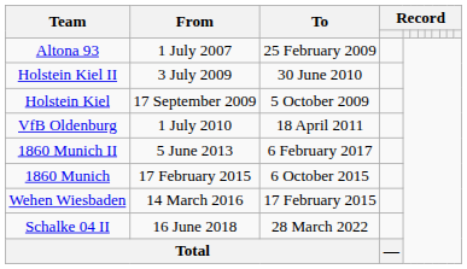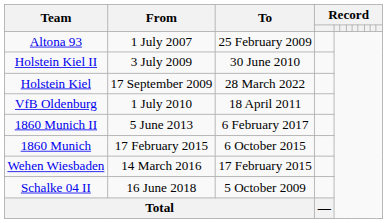Holstein Kiel | To: 5 October 2009 -> 28 March 2022
Schalke 04 II | To: 28 March 2022 -> 5 October 2009
